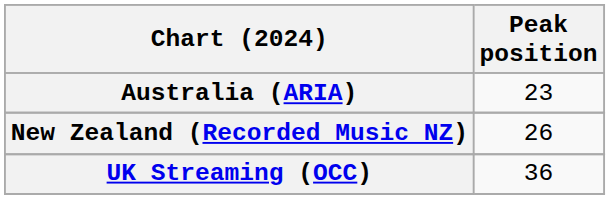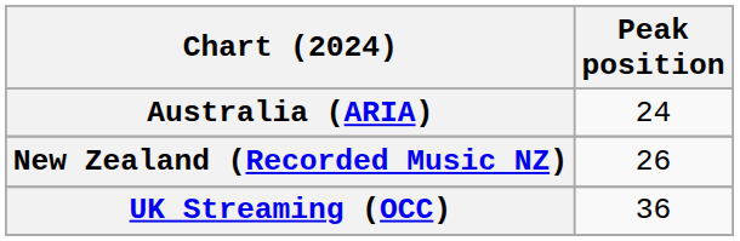Australia (ARIA) | Peak position: 23 -> 24
